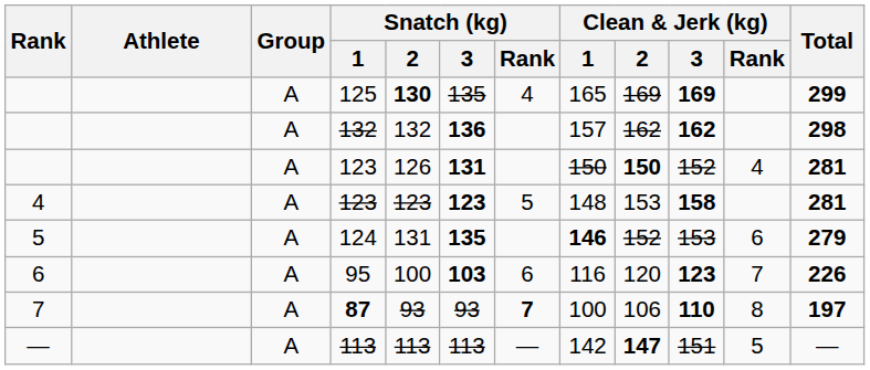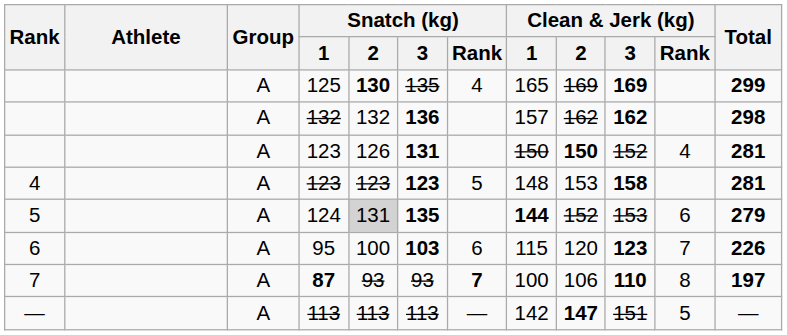124 | Snatch (kg) / 2: no background -> lightgrey background
124 | Clean & Jerk (kg) / 1: 146 -> 144
95 | Clean & Jerk (kg) / 1: 116 -> 115
